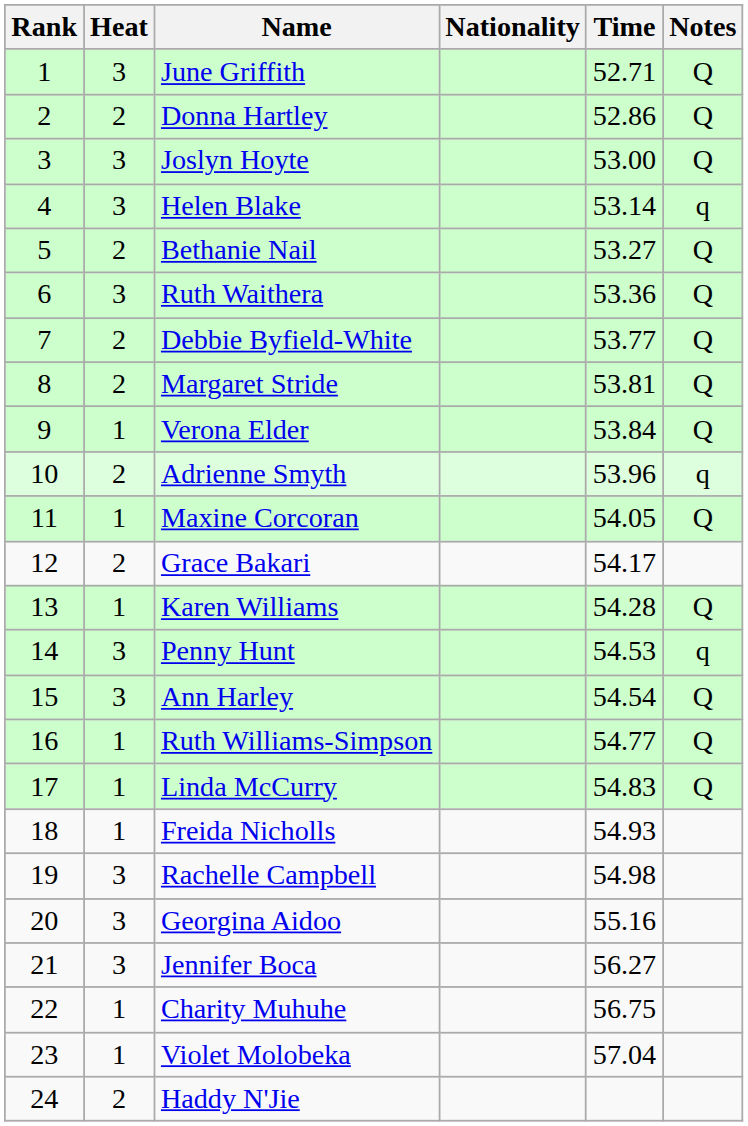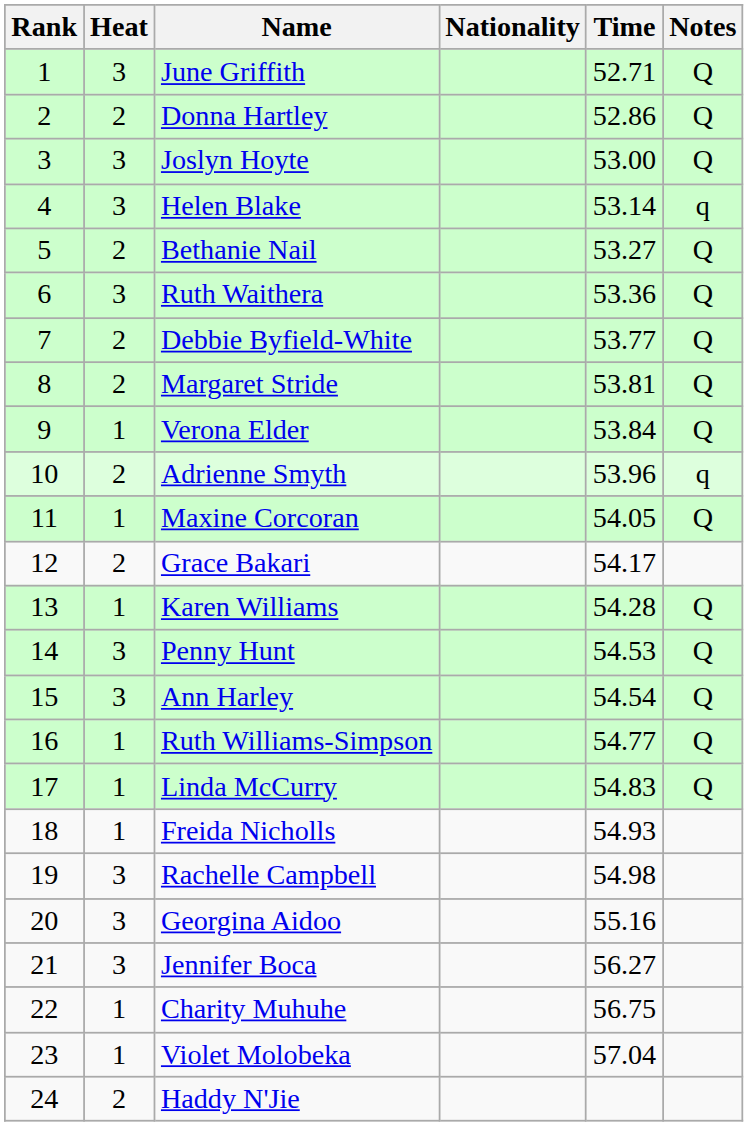Penny Hunt | Notes: q -> Q
